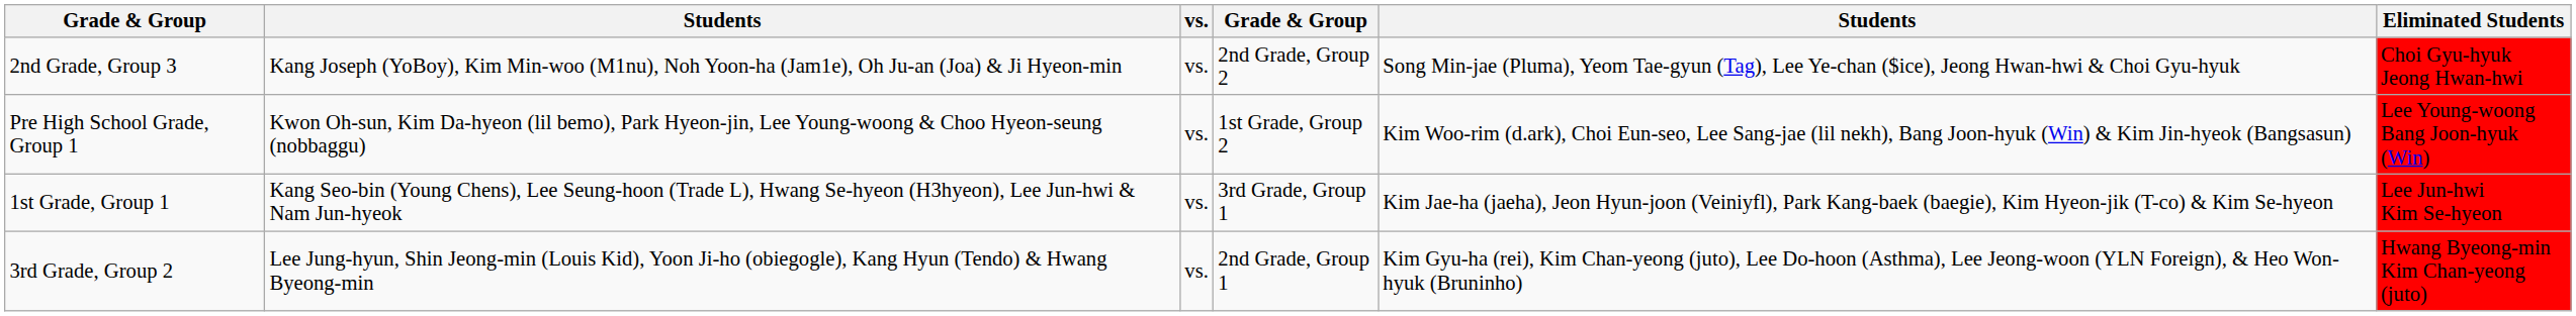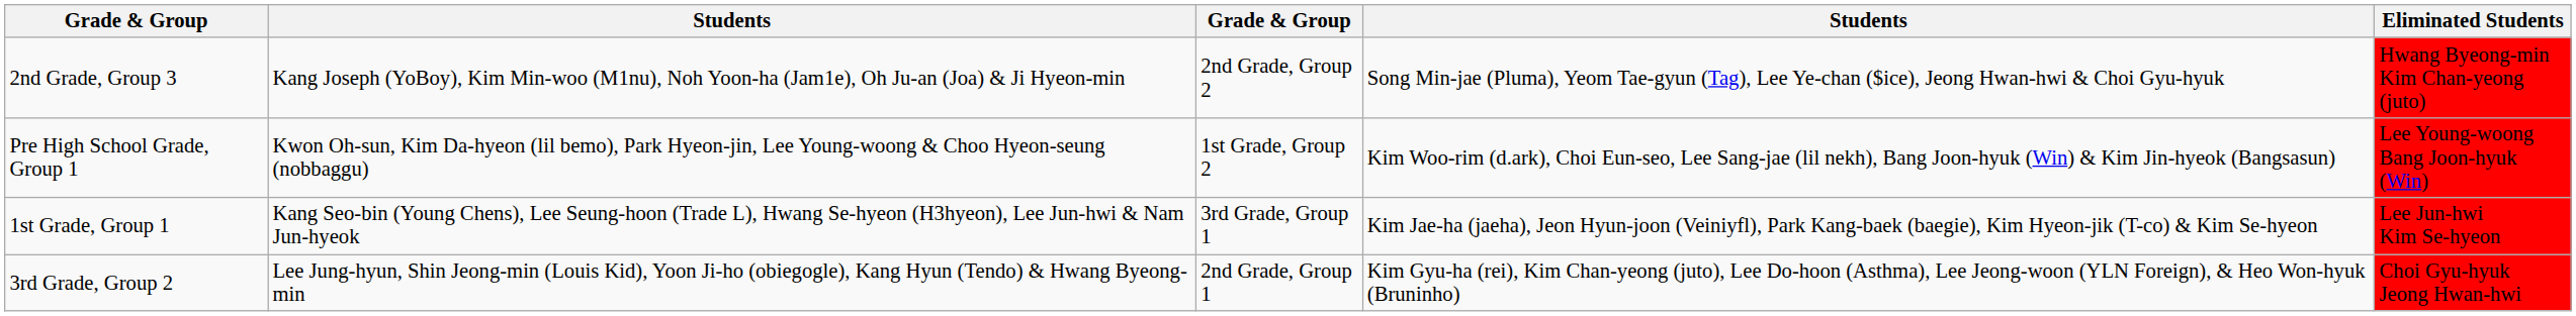- column: vs. | vs. | vs. | vs. | vs.
2nd Grade, Group 3 | Eliminated Students: Choi Gyu-hyuk Jeong Hwan-hwi -> Hwang Byeong-min Kim Chan-yeong (juto)
3rd Grade, Group 2 | Eliminated Students: Hwang Byeong-min Kim Chan-yeong (juto) -> Choi Gyu-hyuk Jeong Hwan-hwi
